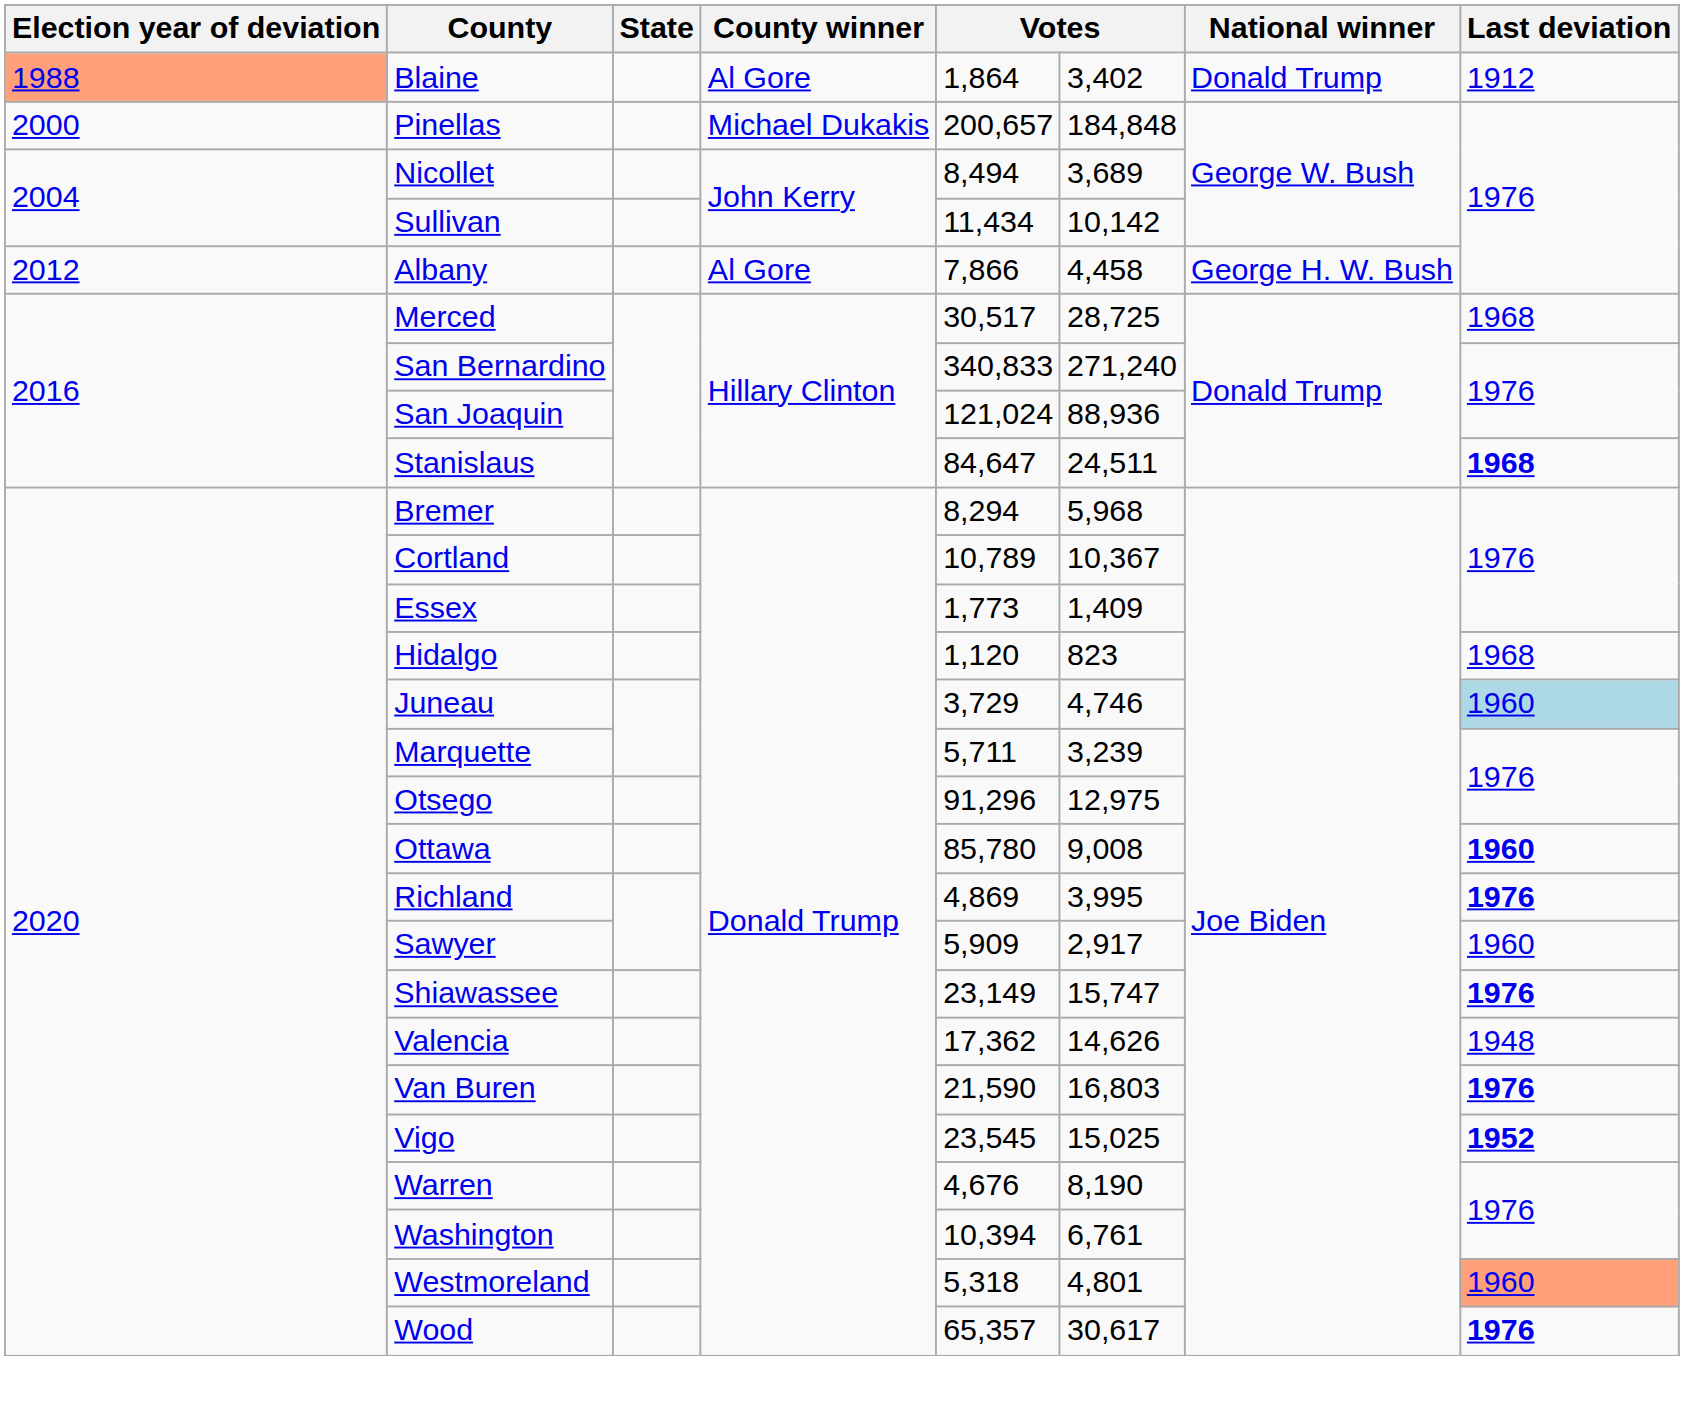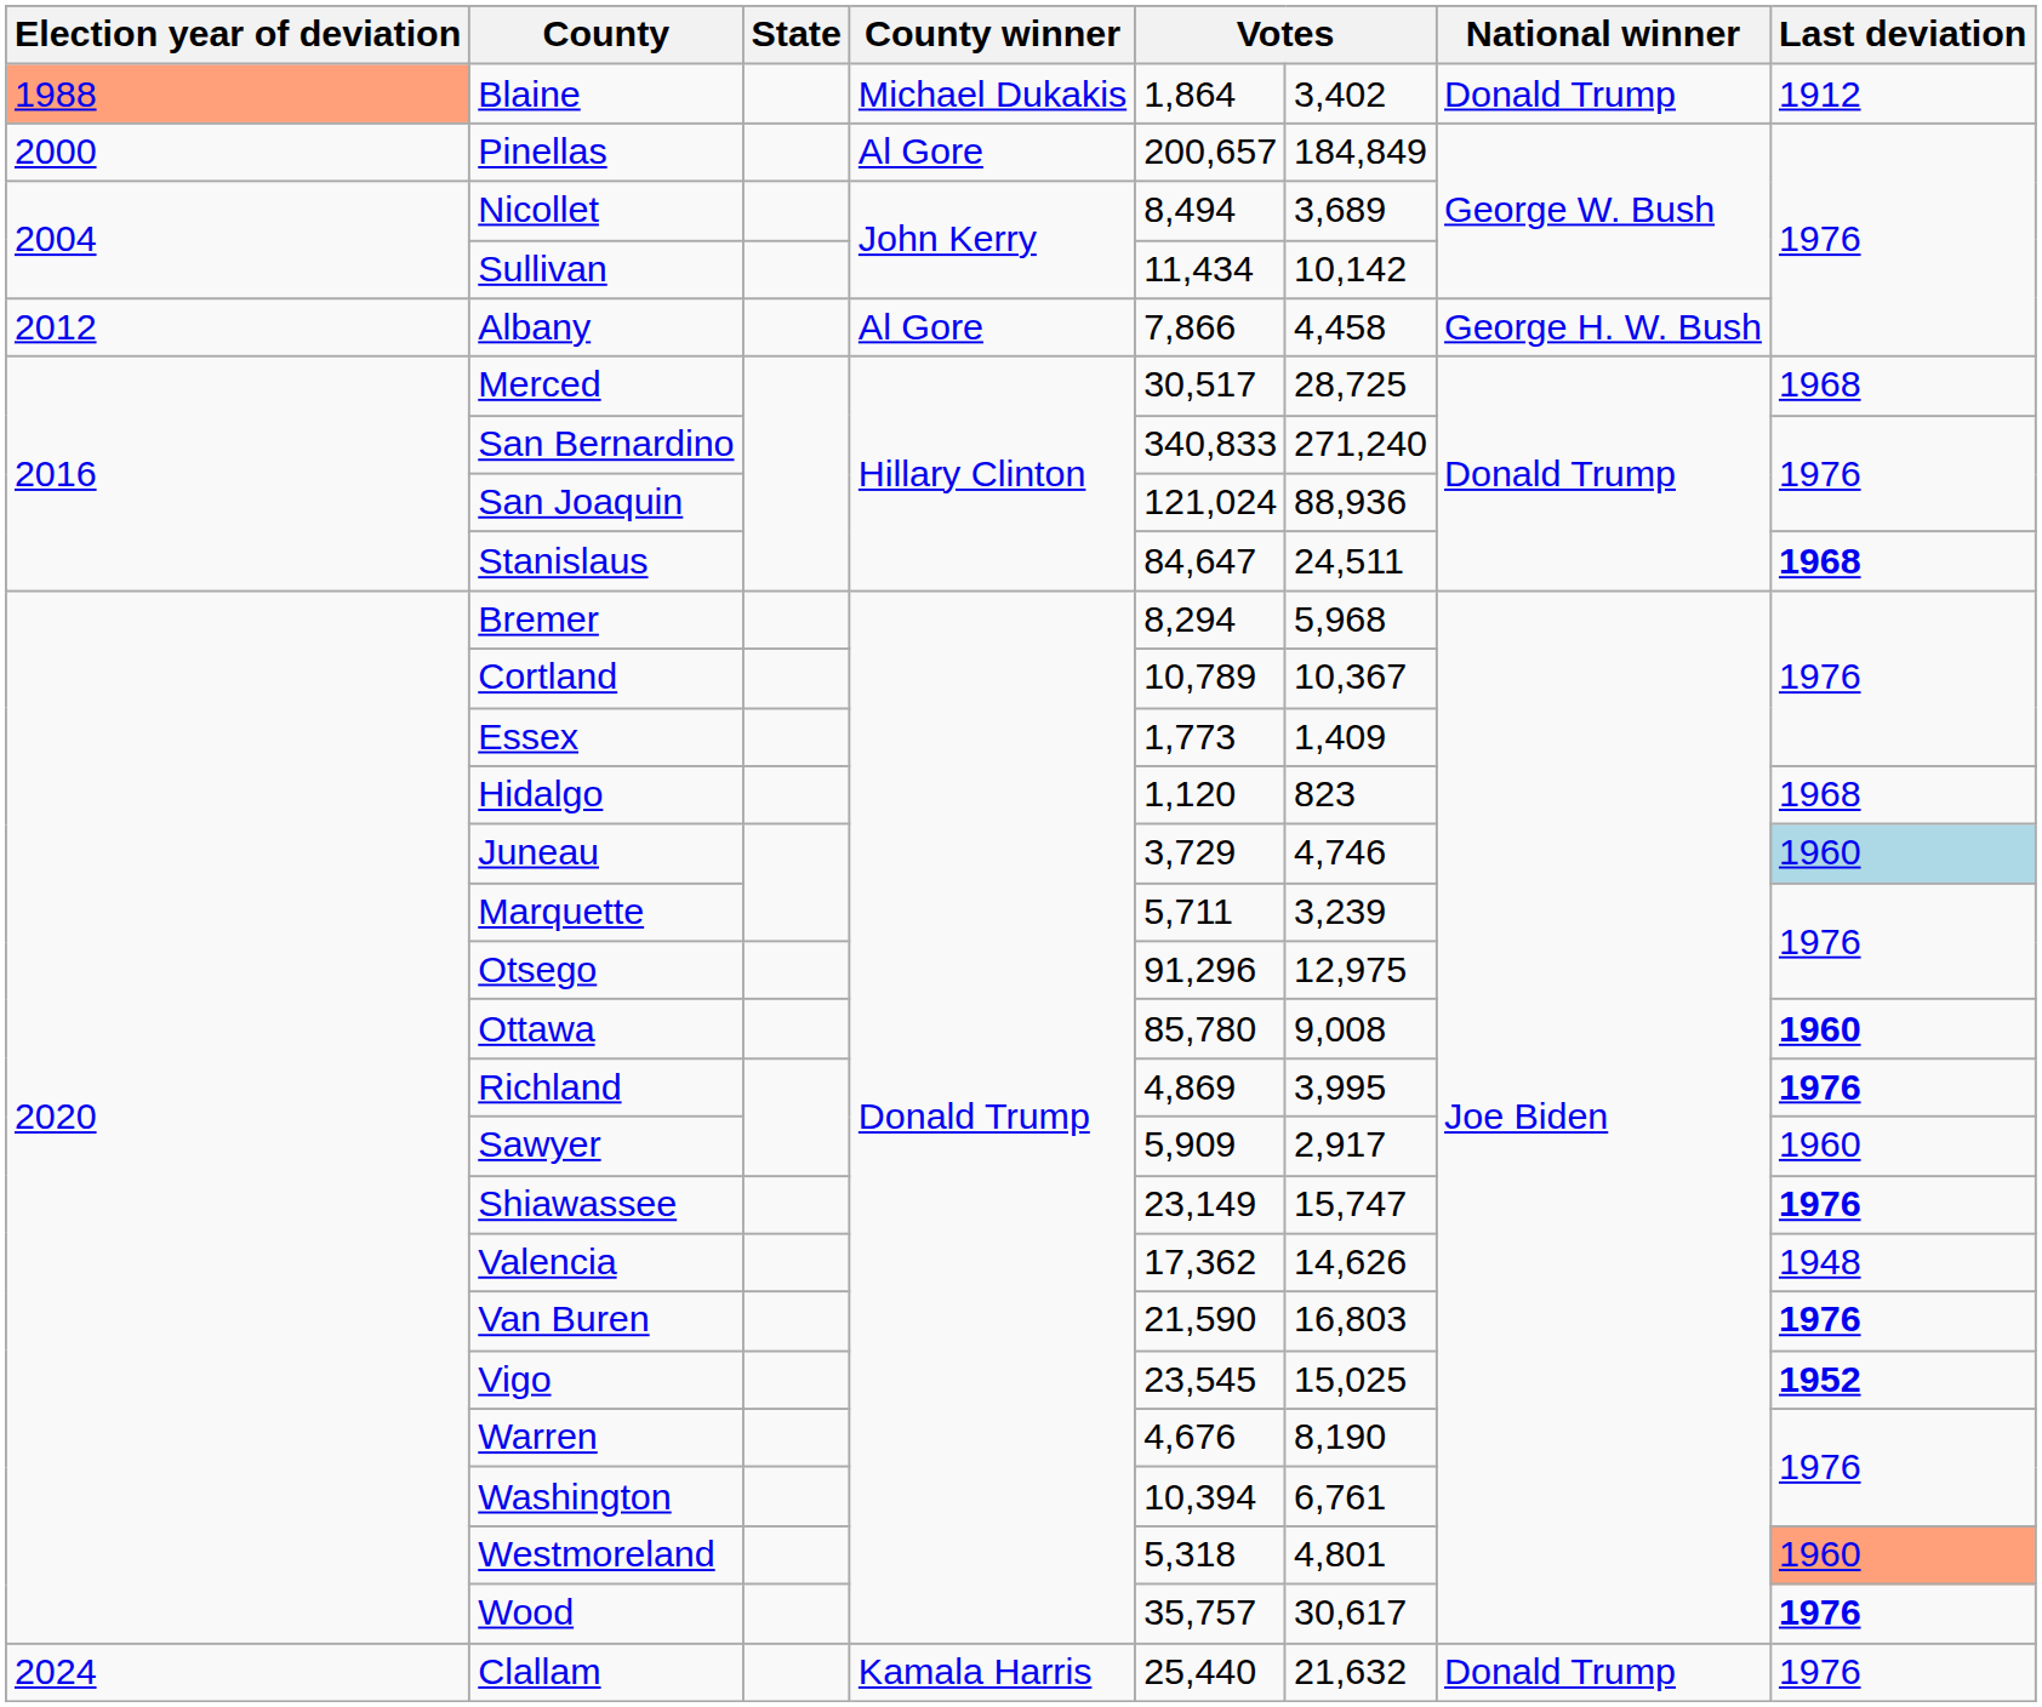Blaine | County winner: Al Gore -> Michael Dukakis
Pinellas | County winner: Michael Dukakis -> Al Gore
Pinellas | column 6: 184,848 -> 184,849
Wood | column 5: 65,357 -> 35,757
+ row: 2024 | Clallam | Kamala Harris | 25,440 | 21,632 | Donald Trump | 1976
